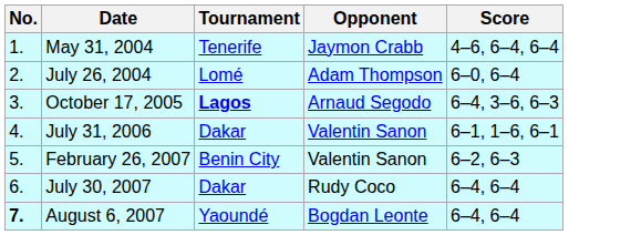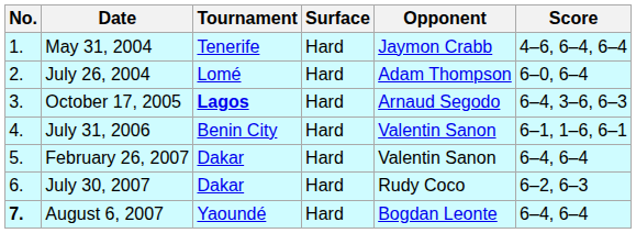+ column: Surface | Hard | Hard | Hard | Hard | Hard | Hard | Hard
July 31, 2006 | Tournament: Dakar -> Benin City
February 26, 2007 | Tournament: Benin City -> Dakar
February 26, 2007 | Score: 6–2, 6–3 -> 6–4, 6–4
July 30, 2007 | Score: 6–4, 6–4 -> 6–2, 6–3
